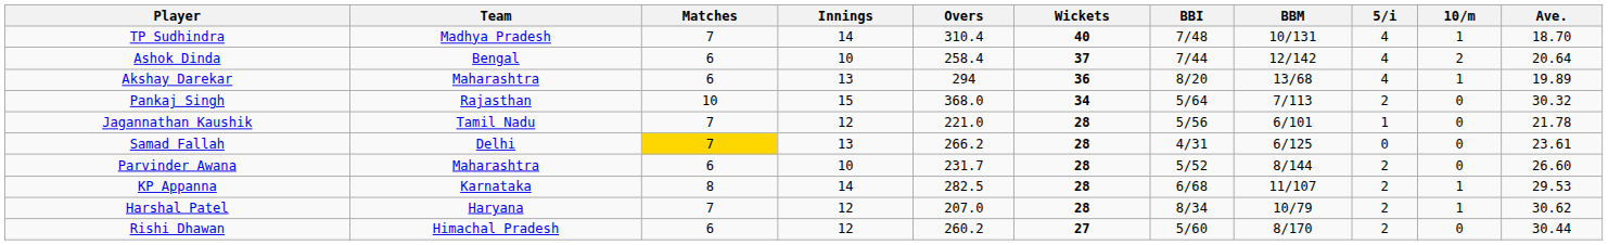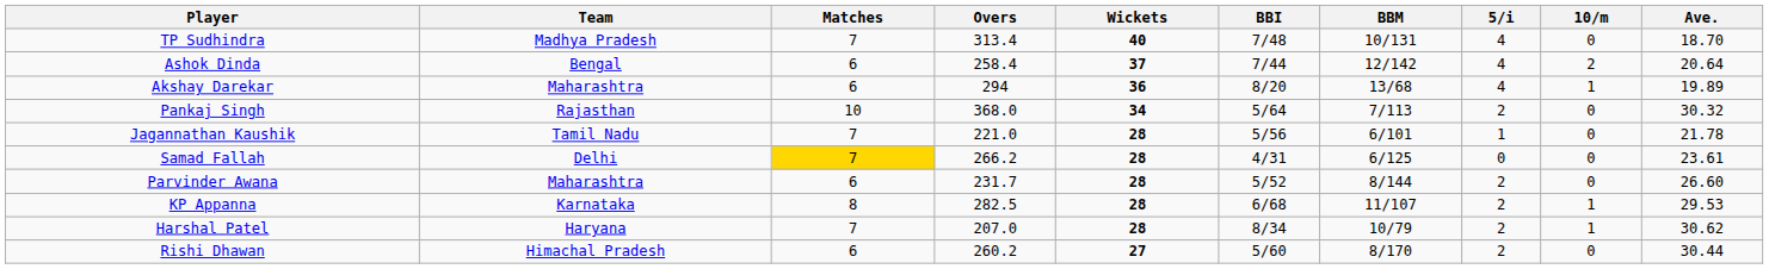- column: Innings | 14 | 10 | 13 | 15 | 12 | 13 | 10 | 14 | 12 | 12
TP Sudhindra | Overs: 310.4 -> 313.4
TP Sudhindra | 10/m: 1 -> 0
